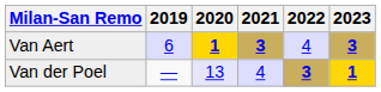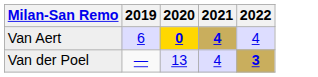- column: 2023 | 3 | 1
Van Aert | 2020: 1 -> 0
Van Aert | 2021: 3 -> 4
